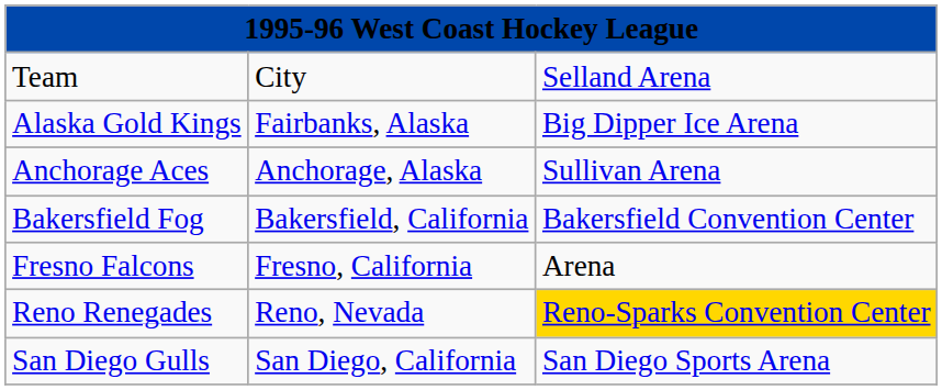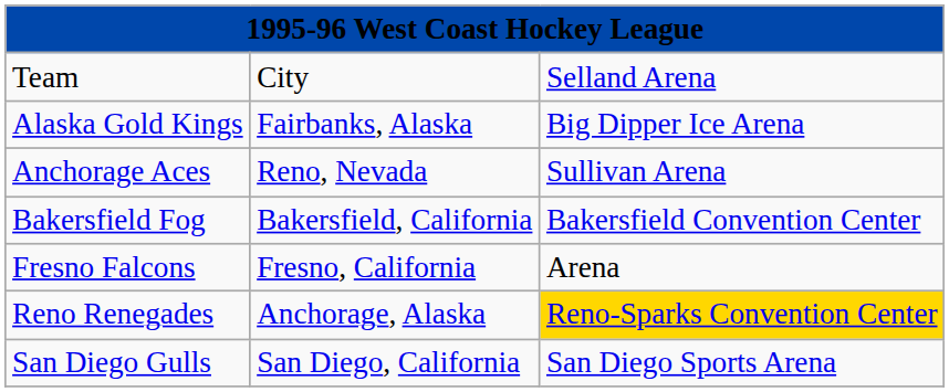Anchorage Aces | column 2: Anchorage, Alaska -> Reno, Nevada
Reno Renegades | column 2: Reno, Nevada -> Anchorage, Alaska
